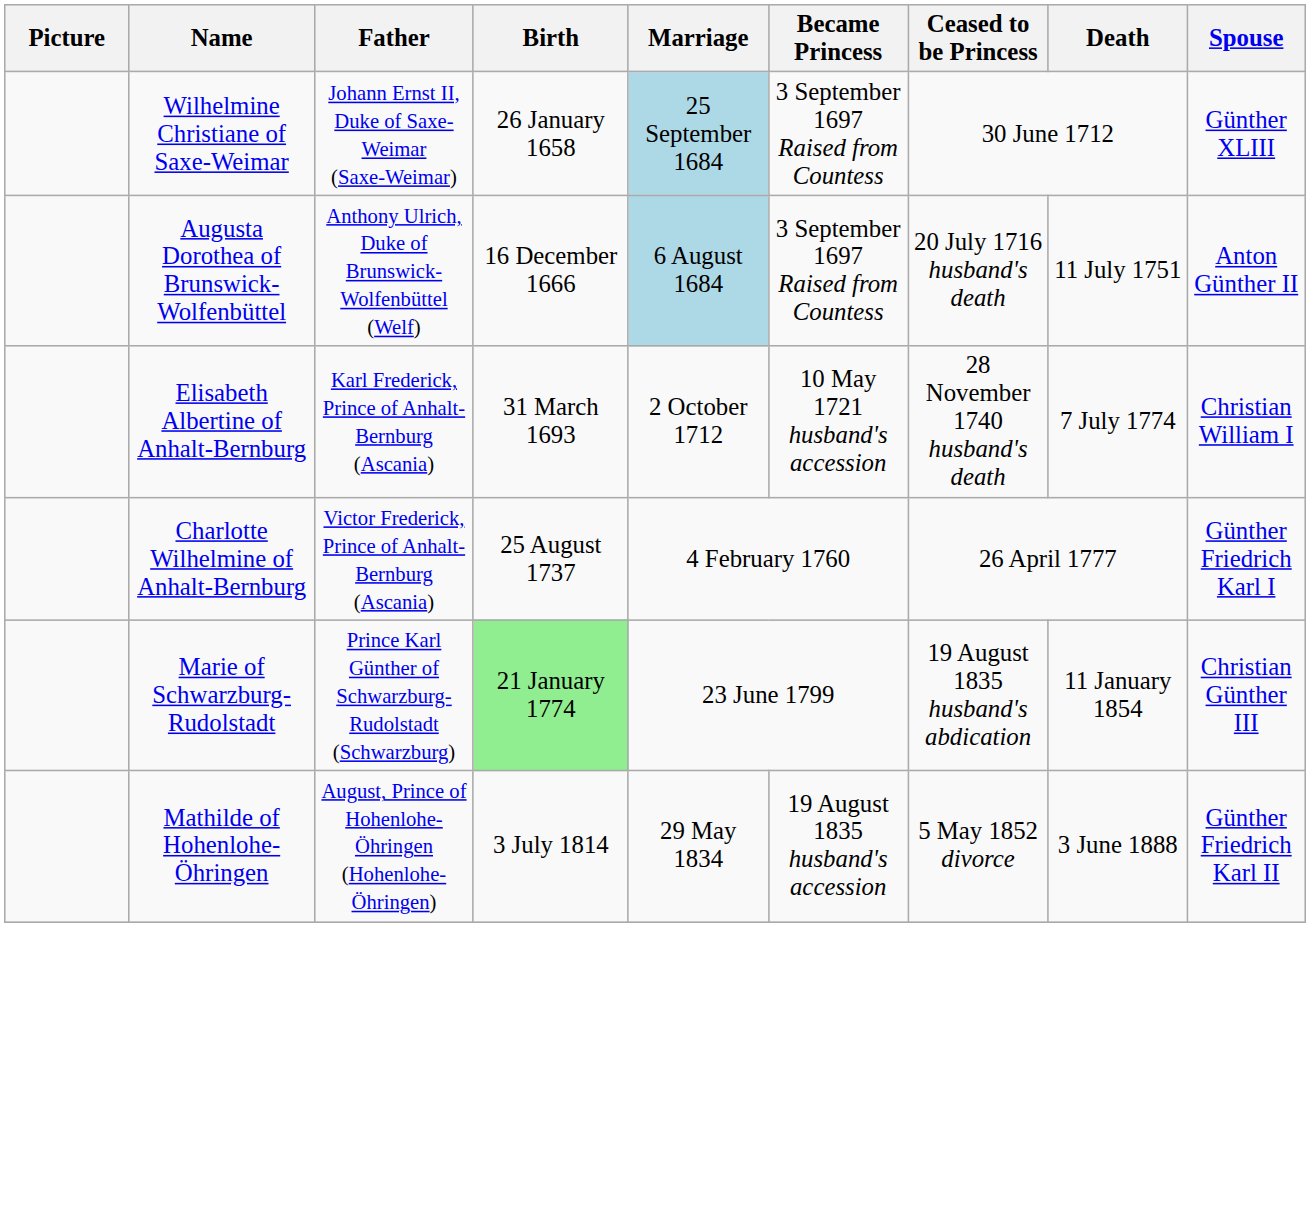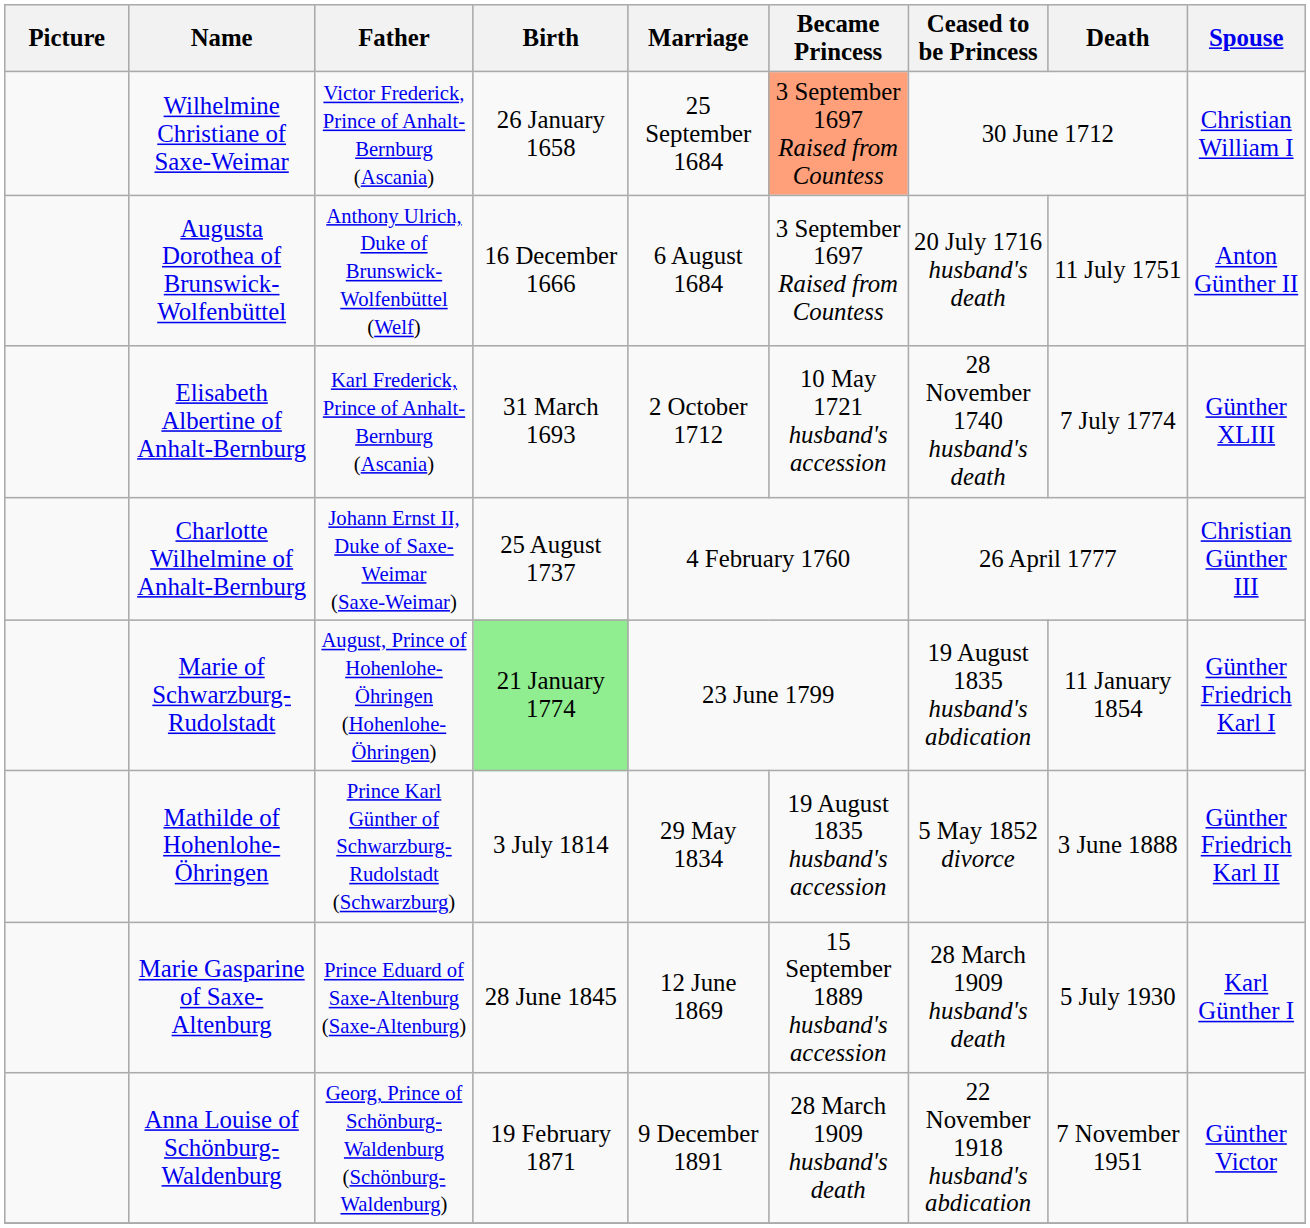Wilhelmine Christiane of Saxe-Weimar | Father: Johann Ernst II, Duke of Saxe-Weimar (Saxe-Weimar) -> Victor Frederick, Prince of Anhalt-Bernburg (Ascania)
Wilhelmine Christiane of Saxe-Weimar | Marriage: lightblue background -> no background
Wilhelmine Christiane of Saxe-Weimar | Became Princess: no background -> lightsalmon background
Wilhelmine Christiane of Saxe-Weimar | Spouse: Günther XLIII -> Christian William I
Augusta Dorothea of Brunswick-Wolfenbüttel | Marriage: lightblue background -> no background
Elisabeth Albertine of Anhalt-Bernburg | Spouse: Christian William I -> Günther XLIII
Charlotte Wilhelmine of Anhalt-Bernburg | Father: Victor Frederick, Prince of Anhalt-Bernburg (Ascania) -> Johann Ernst II, Duke of Saxe-Weimar (Saxe-Weimar)
Charlotte Wilhelmine of Anhalt-Bernburg | Spouse: Günther Friedrich Karl I -> Christian Günther III
Marie of Schwarzburg-Rudolstadt | Father: Prince Karl Günther of Schwarzburg-Rudolstadt (Schwarzburg) -> August, Prince of Hohenlohe-Öhringen (Hohenlohe-Öhringen)
Marie of Schwarzburg-Rudolstadt | Spouse: Christian Günther III -> Günther Friedrich Karl I
Mathilde of Hohenlohe-Öhringen | Father: August, Prince of Hohenlohe-Öhringen (Hohenlohe-Öhringen) -> Prince Karl Günther of Schwarzburg-Rudolstadt (Schwarzburg)
+ row: Marie Gasparine of Saxe-Altenburg | Prince Eduard of Saxe-Altenburg (Saxe-Altenburg) | 28 June 1845 | 12 June 1869 | 15 September 1889 husband's accession | 28 March 1909 husband's death | 5 July 1930 | Karl Günther I
+ row: Anna Louise of Schönburg-Waldenburg | Georg, Prince of Schönburg-Waldenburg (Schönburg-Waldenburg) | 19 February 1871 | 9 December 1891 | 28 March 1909 husband's death | 22 November 1918 husband's abdication | 7 November 1951 | Günther Victor
